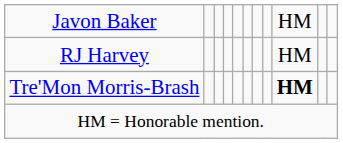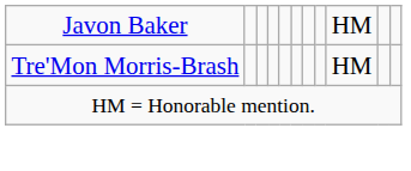- row: RJ Harvey | HM
Tre'Mon Morris-Brash | column 9: bold -> normal
